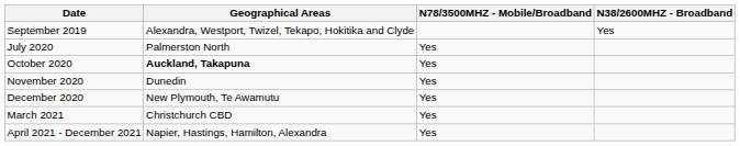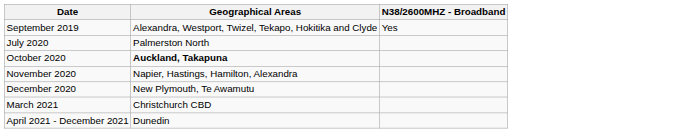- column: N78/3500MHZ - Mobile/Broadband | Yes | Yes | Yes | Yes | Yes | Yes
November 2020 | Geographical Areas: Dunedin -> Napier, Hastings, Hamilton, Alexandra
April 2021 - December 2021 | Geographical Areas: Napier, Hastings, Hamilton, Alexandra -> Dunedin
